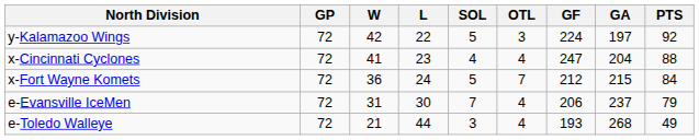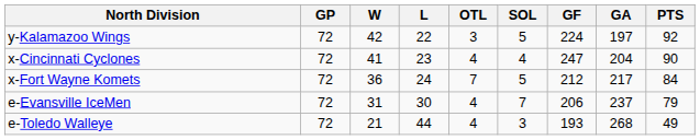columns swapped: OTL <-> SOL
x-Cincinnati Cyclones | PTS: 88 -> 90
x-Fort Wayne Komets | GA: 215 -> 217
